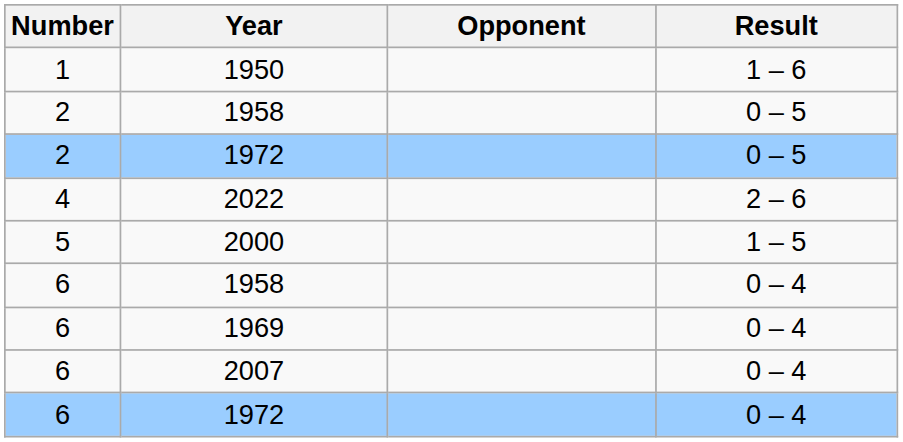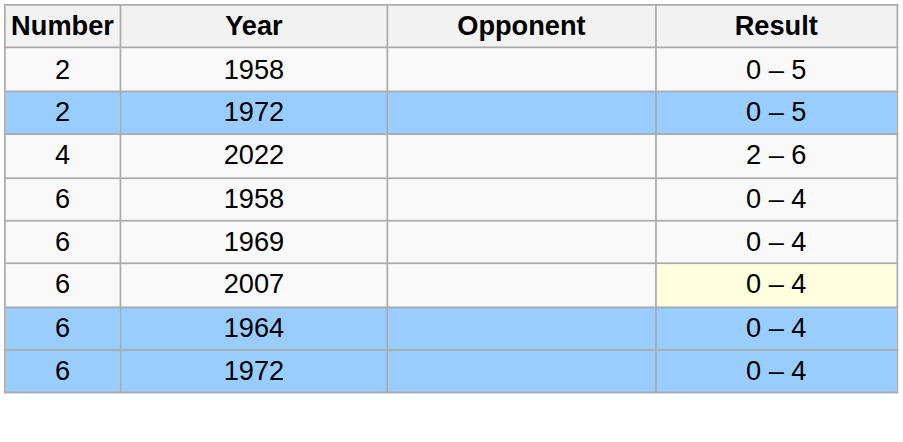- row: 1 | 1950 | 1 – 6
- row: 5 | 2000 | 1 – 5
2007 | Result: no background -> lightyellow background
+ row: 6 | 1964 | 0 – 4
